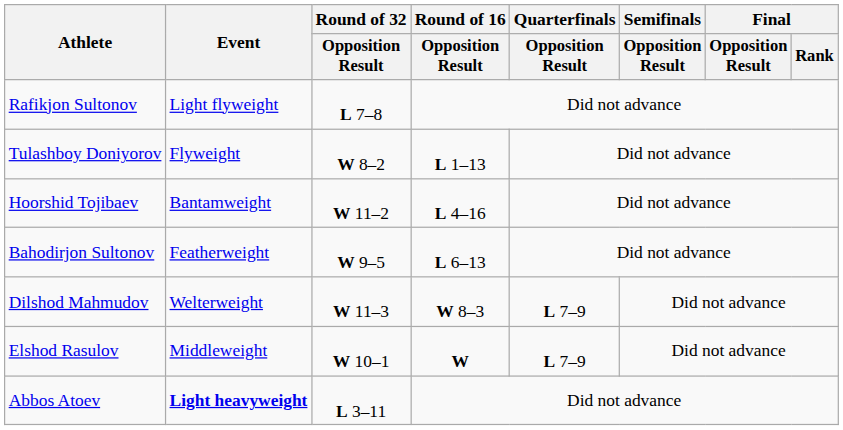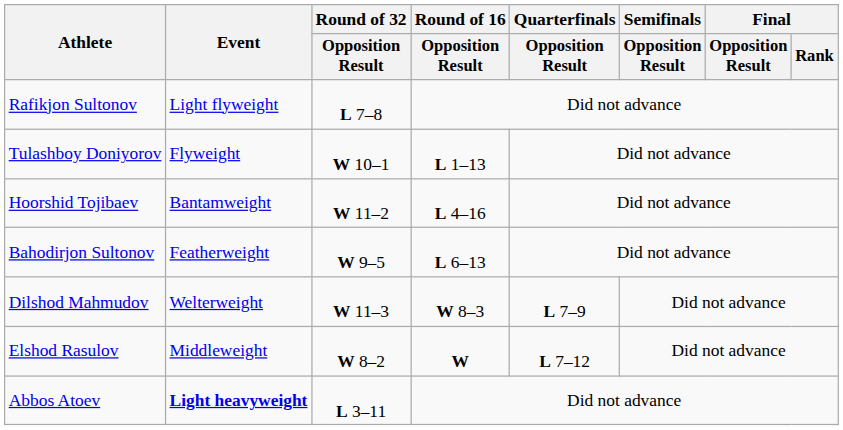Tulashboy Doniyorov | Round of 32 / Opposition Result: W 8–2 -> W 10–1
Elshod Rasulov | Round of 32 / Opposition Result: W 10–1 -> W 8–2
Elshod Rasulov | Quarterfinals / Opposition Result: L 7–9 -> L 7–12
